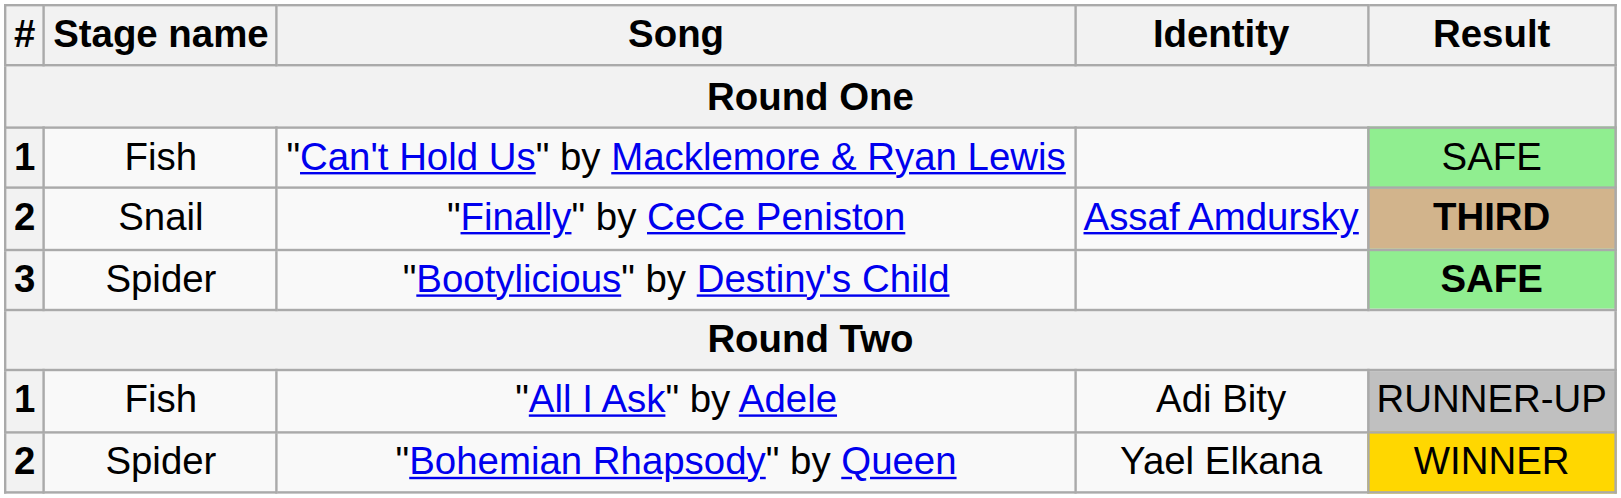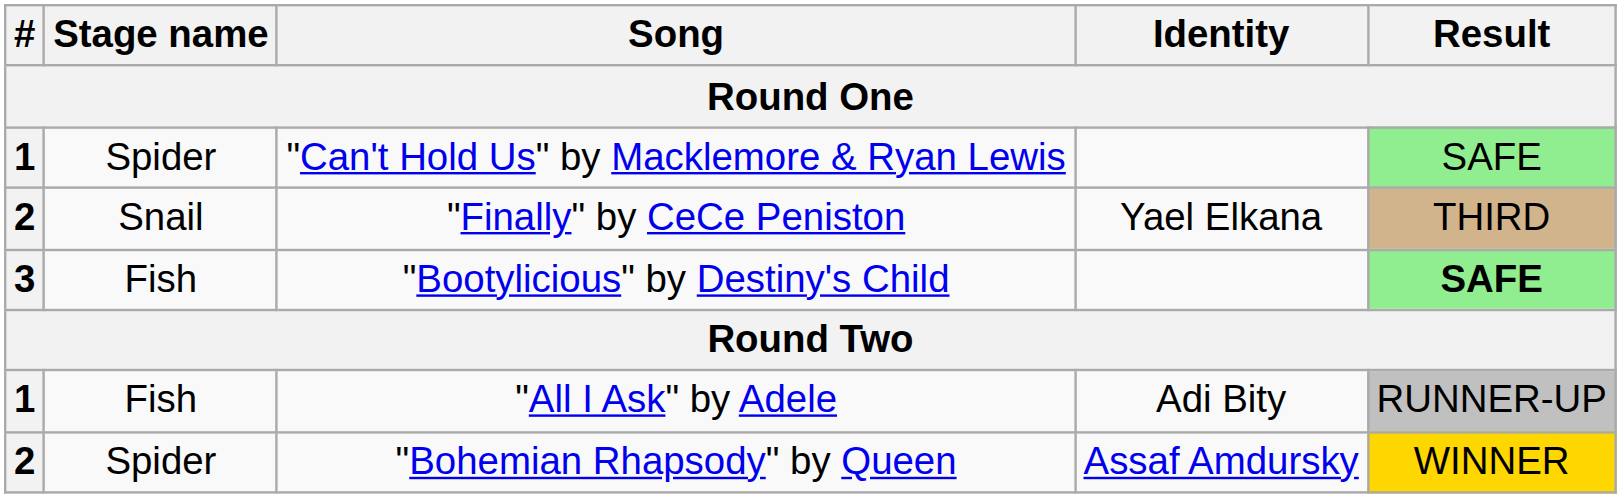"Can't Hold Us" by Macklemore & Ryan Lewis | Stage name: Fish -> Spider
"Finally" by CeCe Peniston | Identity: Assaf Amdursky -> Yael Elkana
"Finally" by CeCe Peniston | Result: bold -> normal
"Bootylicious" by Destiny's Child | Stage name: Spider -> Fish
"Bohemian Rhapsody" by Queen | Identity: Yael Elkana -> Assaf Amdursky
